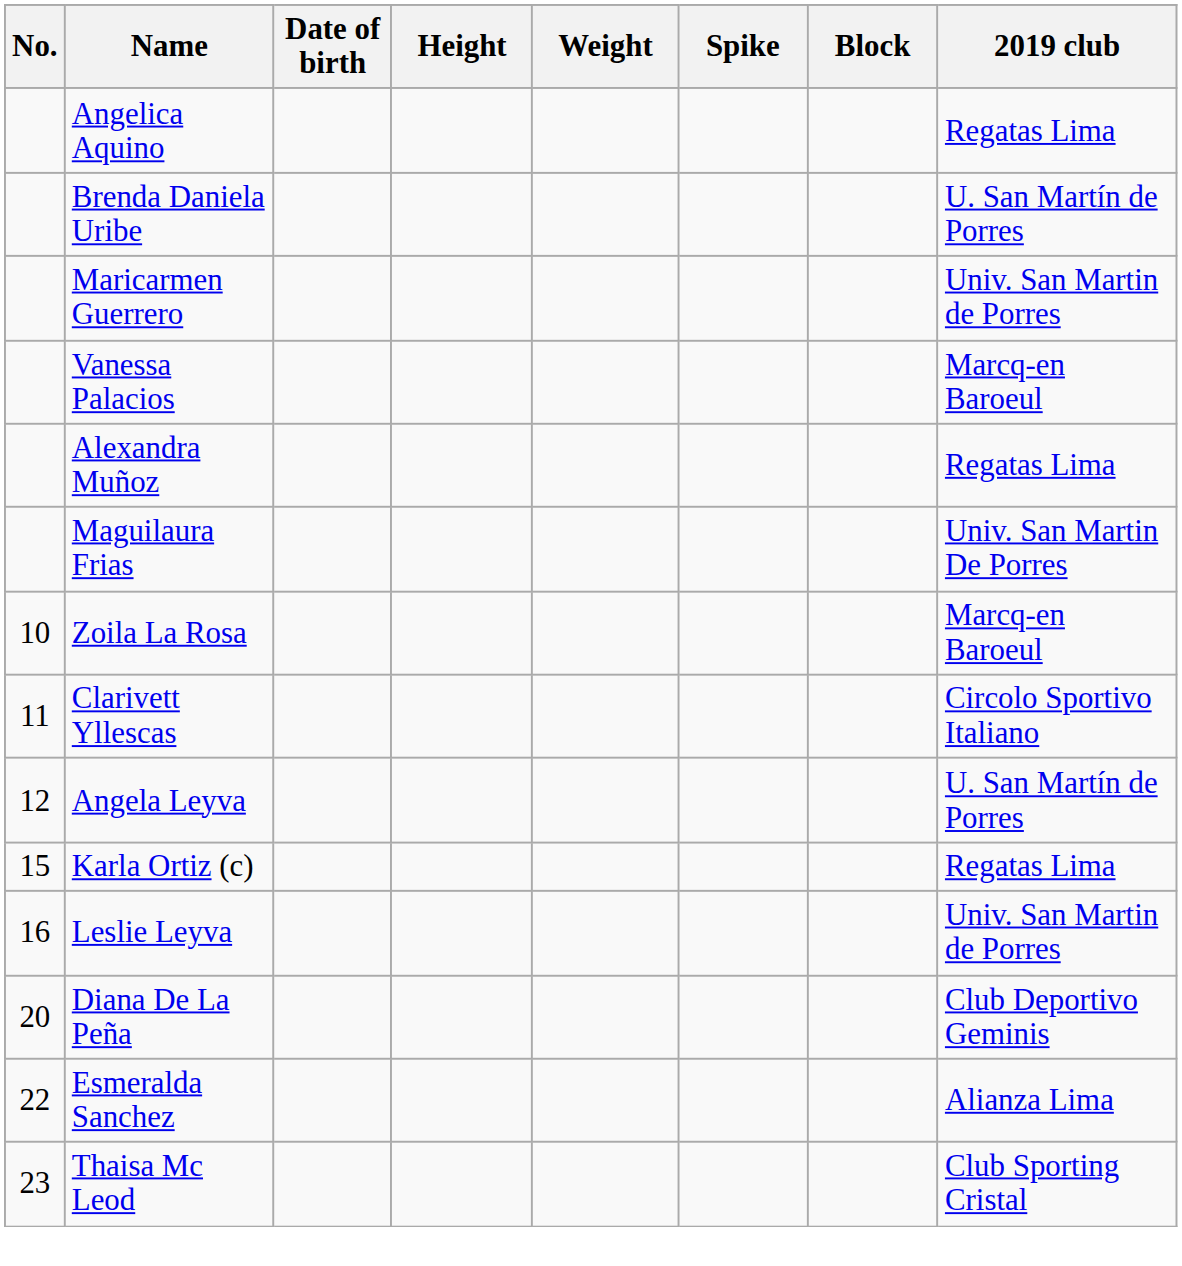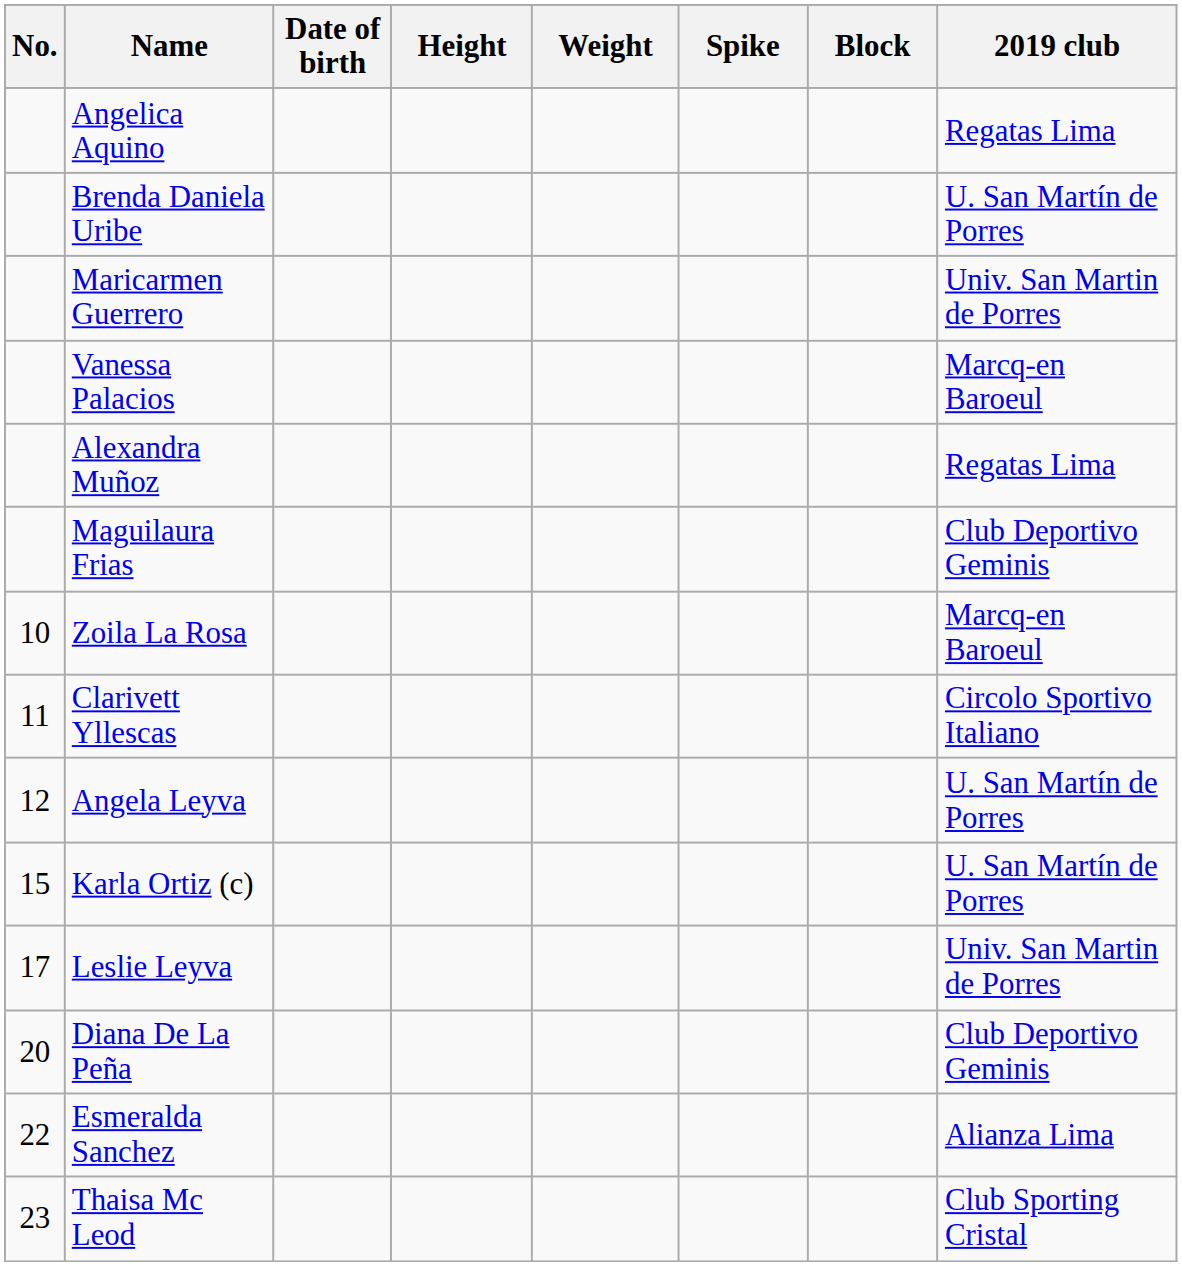Maguilaura Frias | 2019 club: Univ. San Martin De Porres -> Club Deportivo Geminis
Karla Ortiz (c) | 2019 club: Regatas Lima -> U. San Martín de Porres
Leslie Leyva | No.: 16 -> 17
